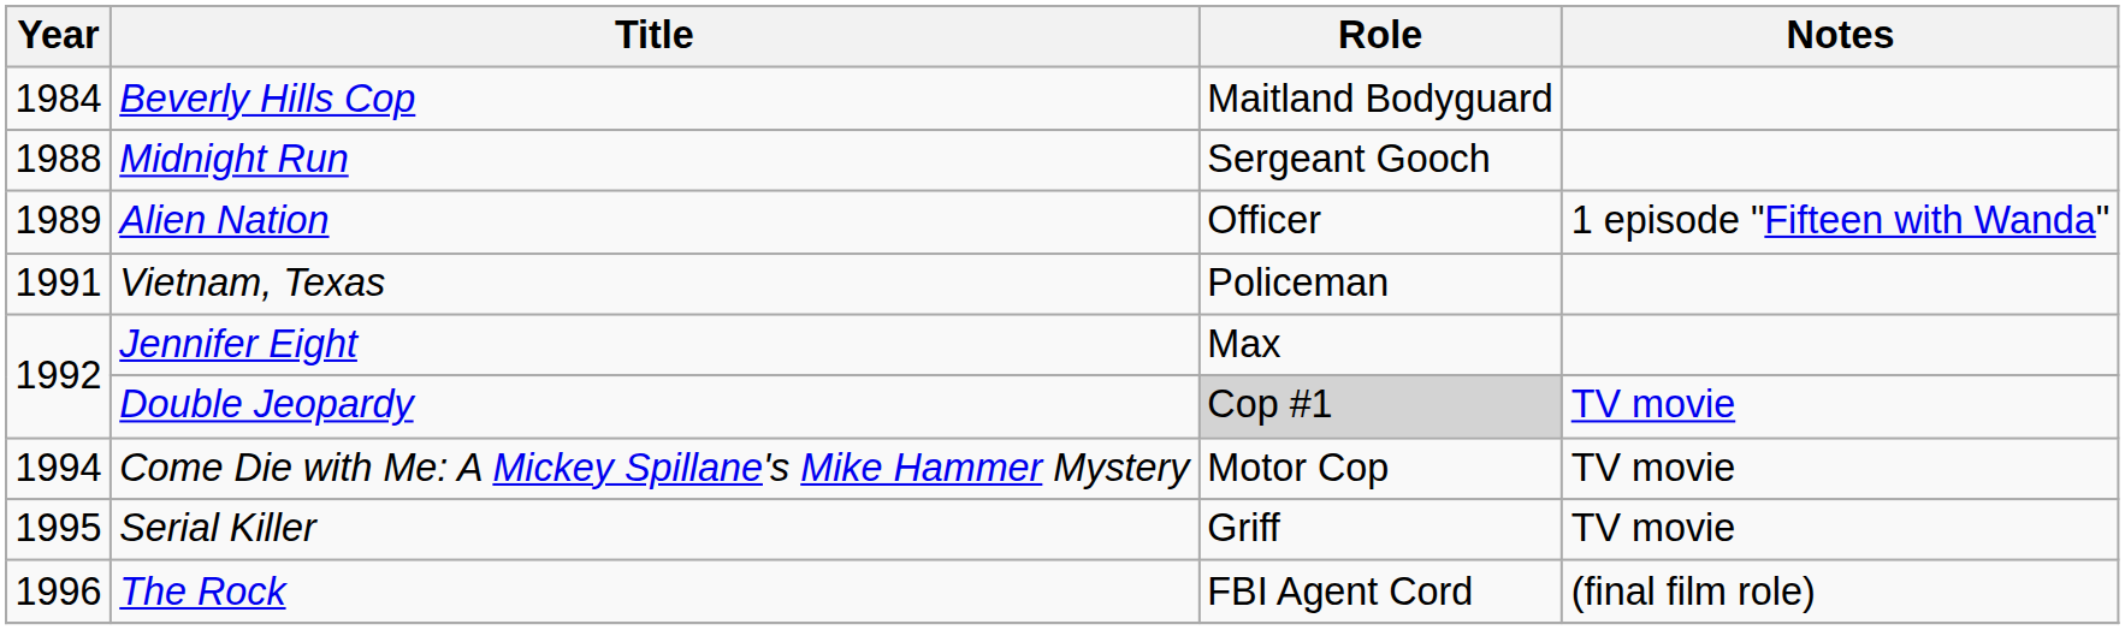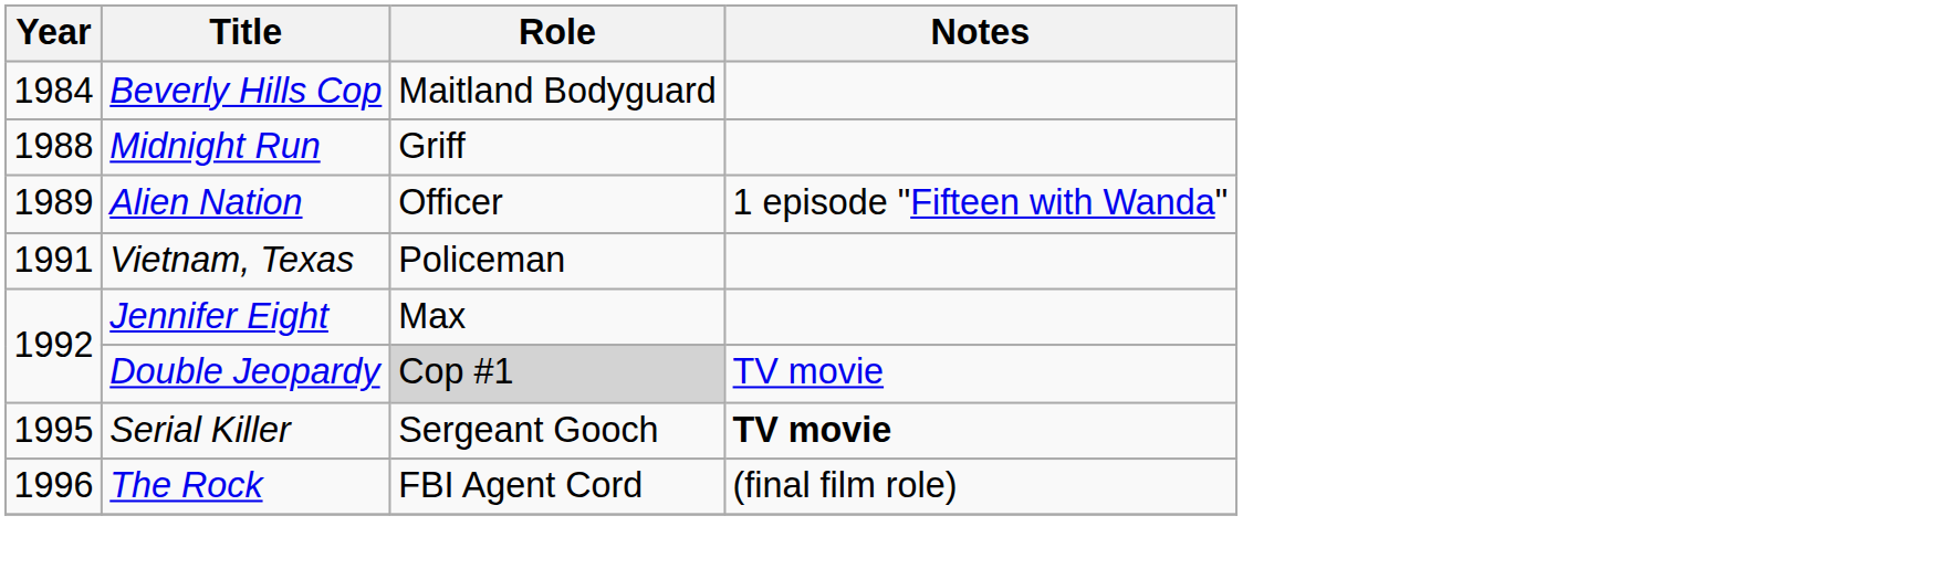Midnight Run | Role: Sergeant Gooch -> Griff
- row: 1994 | Come Die with Me: A Mickey Spillane's Mike Hammer Mystery | Motor Cop | TV movie
Serial Killer | Role: Griff -> Sergeant Gooch
Serial Killer | Notes: normal -> bold
